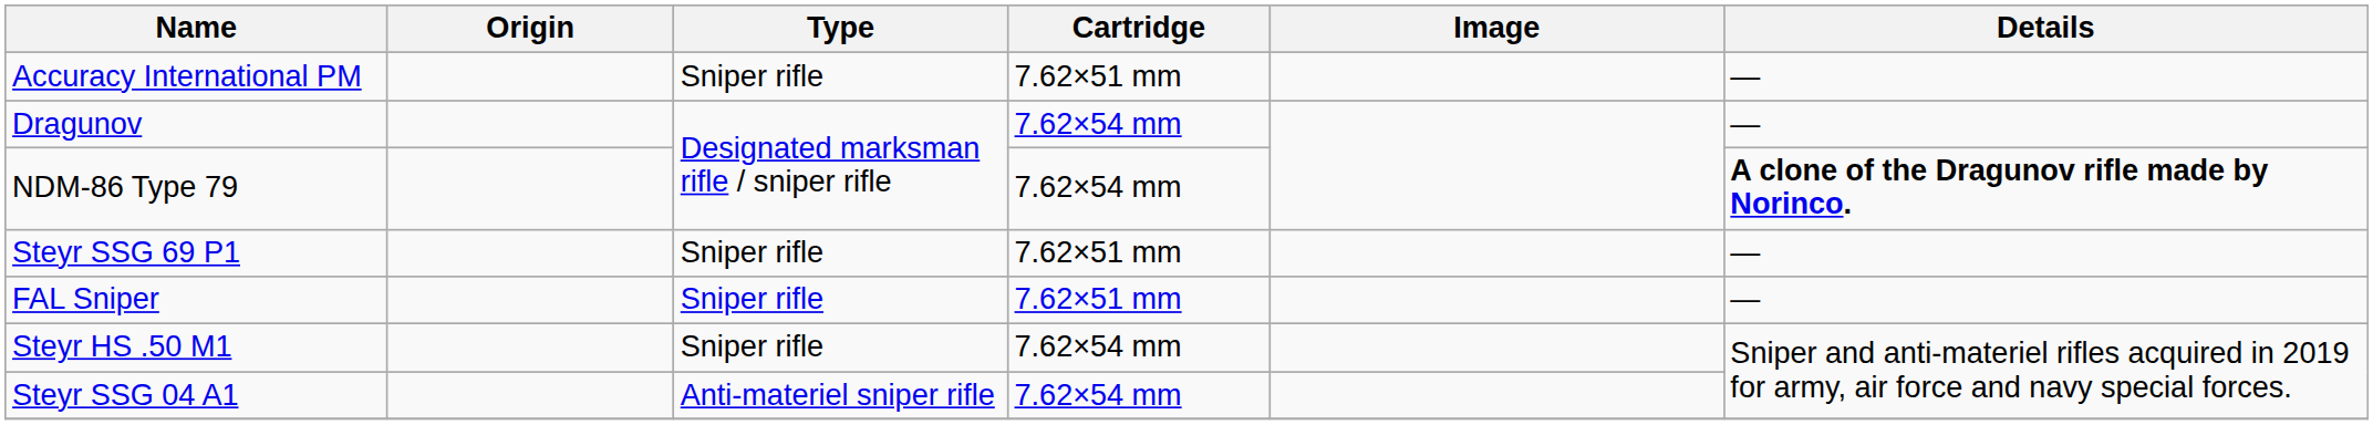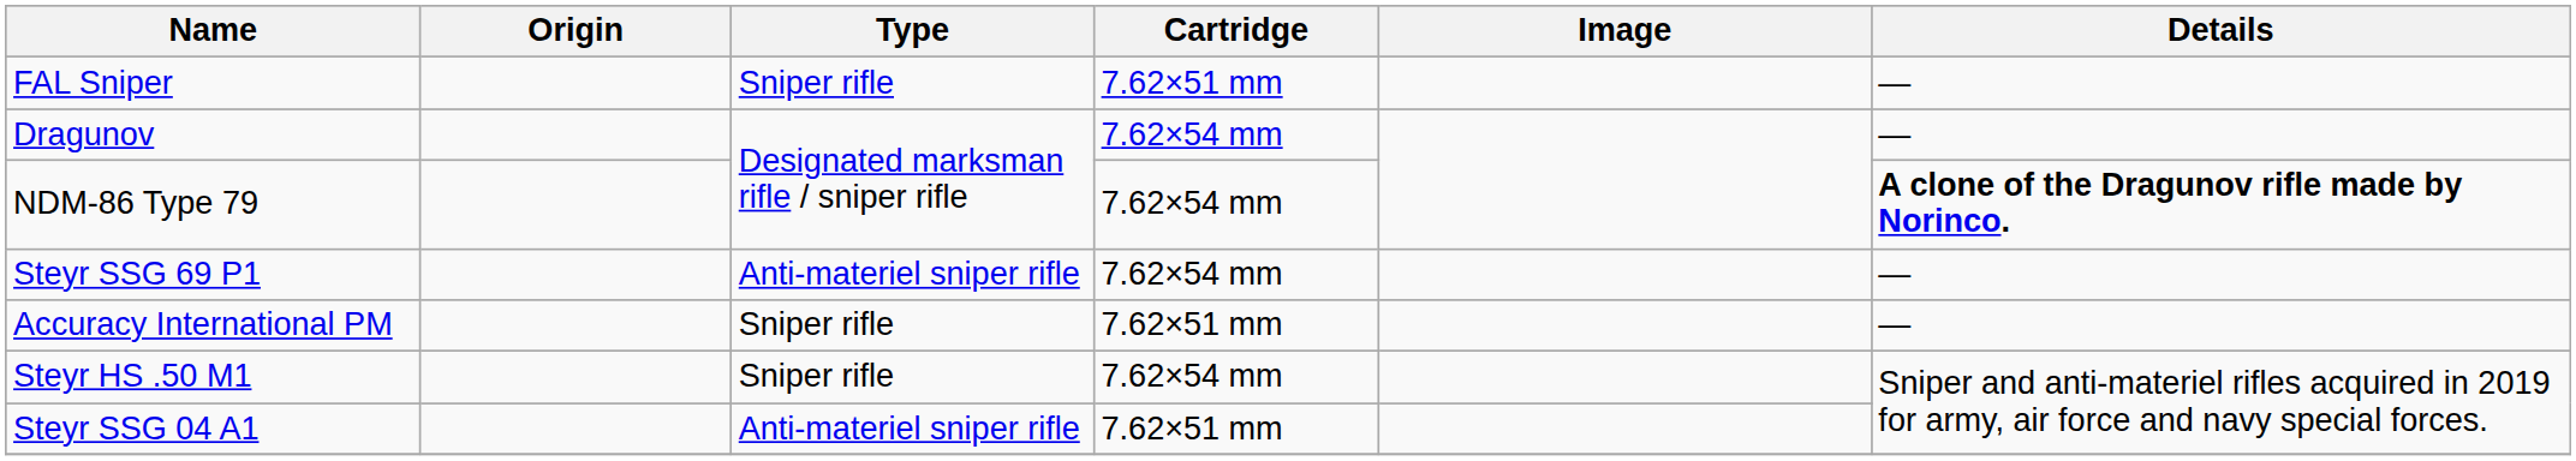rows swapped: FAL Sniper <-> Accuracy International PM
Steyr SSG 69 P1 | Type: Sniper rifle -> Anti-materiel sniper rifle
Steyr SSG 69 P1 | Cartridge: 7.62×51 mm -> 7.62×54 mm
Steyr SSG 04 A1 | Cartridge: 7.62×54 mm -> 7.62×51 mm
